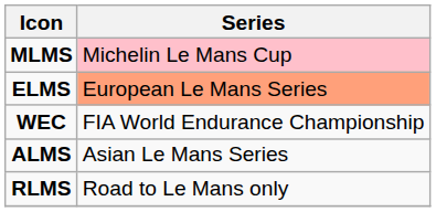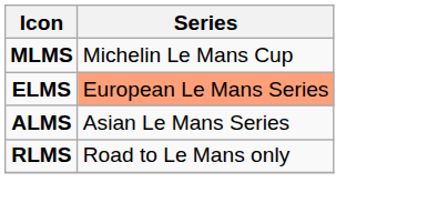MLMS | Series: pink background -> no background
- row: WEC | FIA World Endurance Championship
